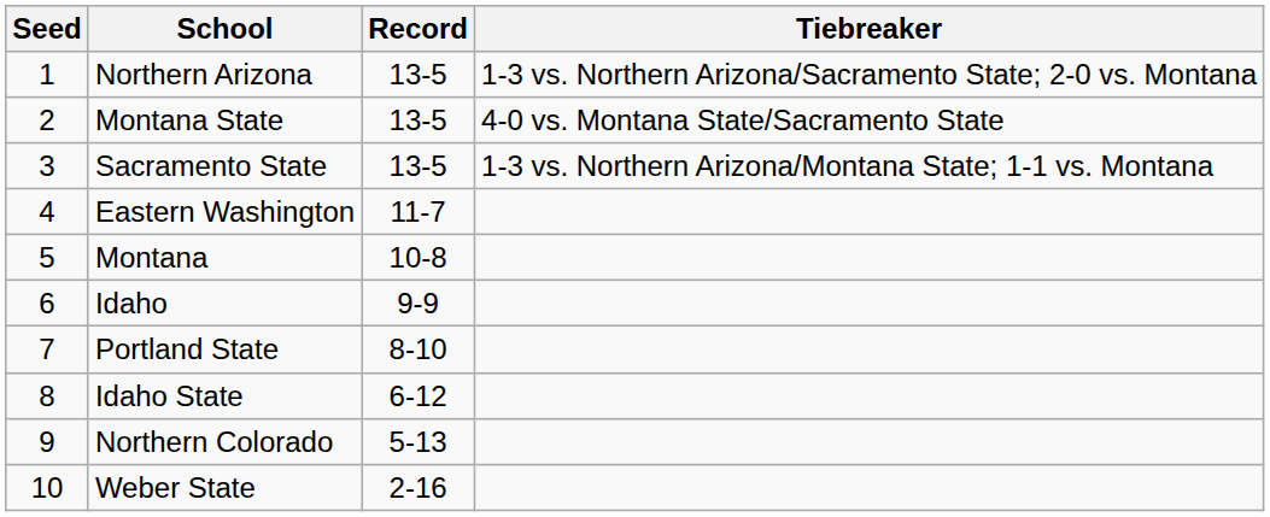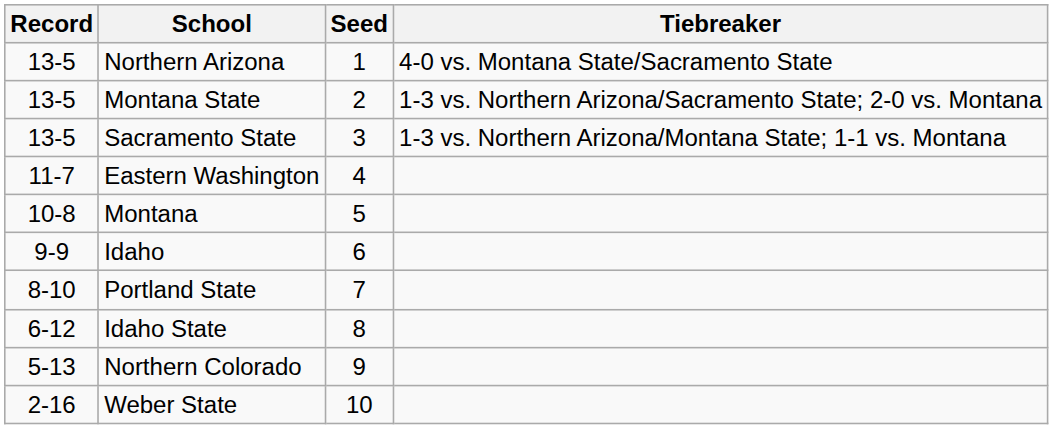columns swapped: Seed <-> Record
Northern Arizona | Tiebreaker: 1-3 vs. Northern Arizona/Sacramento State; 2-0 vs. Montana -> 4-0 vs. Montana State/Sacramento State
Montana State | Tiebreaker: 4-0 vs. Montana State/Sacramento State -> 1-3 vs. Northern Arizona/Sacramento State; 2-0 vs. Montana
